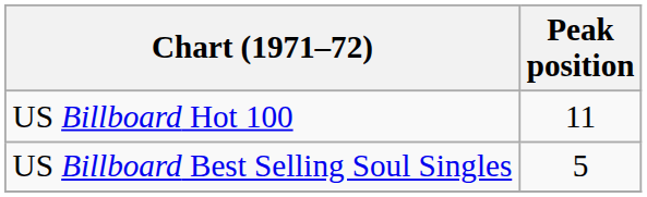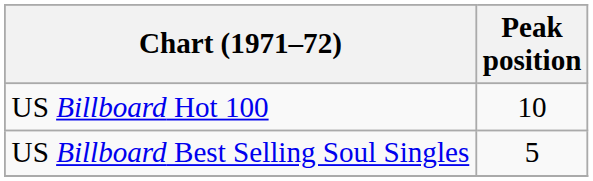US Billboard Hot 100 | Peak position: 11 -> 10
